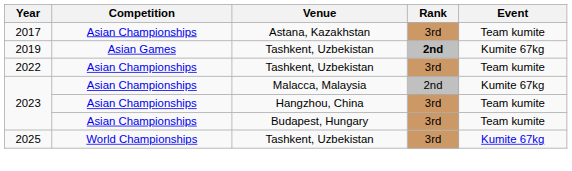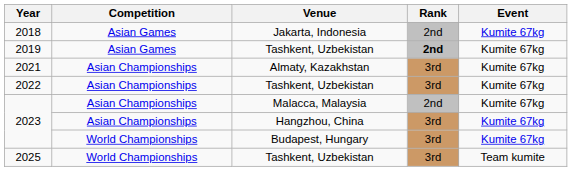- row: 2017 | Asian Championships | Astana, Kazakhstan | 3rd | Team kumite
+ row: 2018 | Asian Games | Jakarta, Indonesia | 2nd | Kumite 67kg
+ row: 2021 | Asian Championships | Almaty, Kazakhstan | 3rd | Kumite 67kg
2022 | Event: Team kumite -> Kumite 67kg
2023 / Hangzhou, China | Event: Team kumite -> Kumite 67kg
2023 / Budapest, Hungary | Competition: Asian Championships -> World Championships
2023 / Budapest, Hungary | Event: Team kumite -> Kumite 67kg
2025 | Event: Kumite 67kg -> Team kumite
